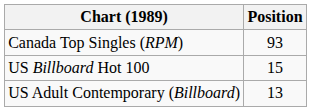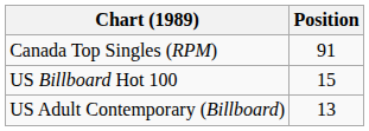Canada Top Singles (RPM) | Position: 93 -> 91
